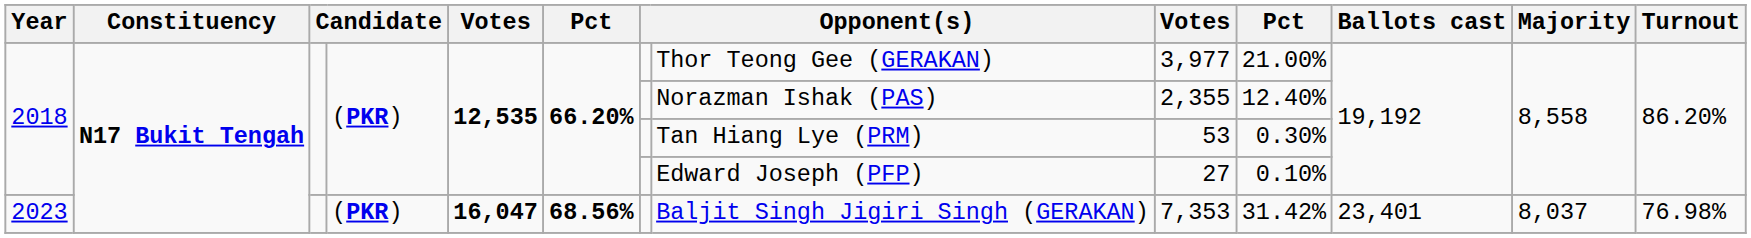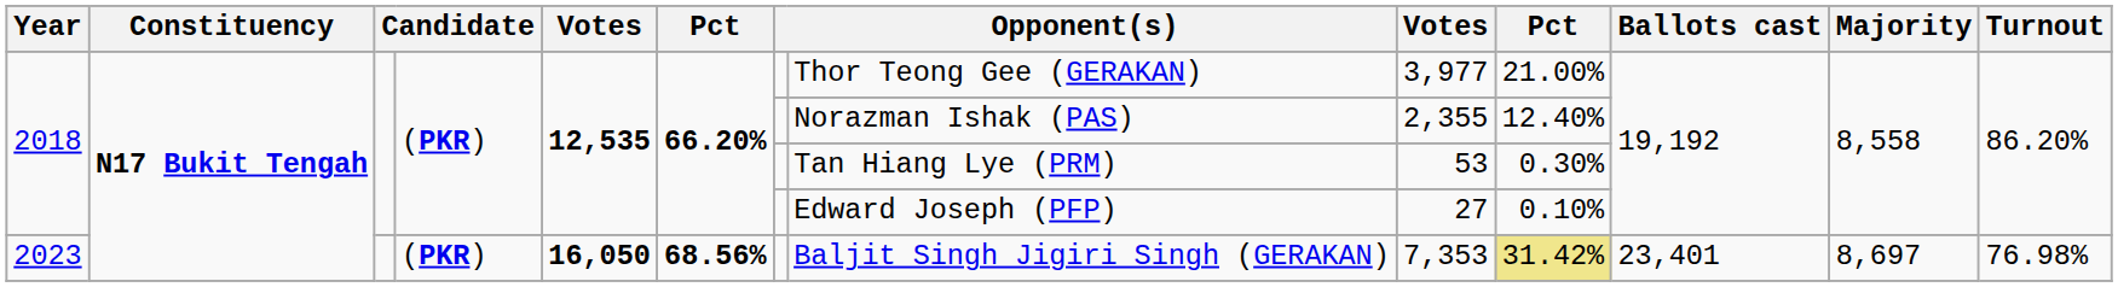2023 | column 5: 16,047 -> 16,050
2023 | column 10: no background -> khaki background
2023 | Majority: 8,037 -> 8,697
